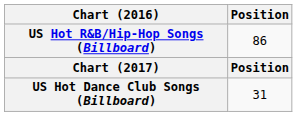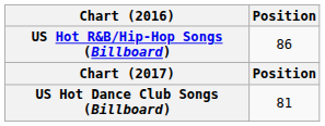US Hot Dance Club Songs (Billboard) | Position: 31 -> 81
